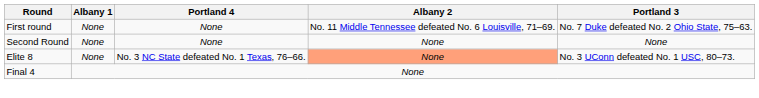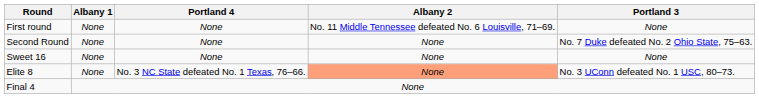First round | Portland 3: No. 7 Duke defeated No. 2 Ohio State, 75–63. -> None
Second Round | Portland 3: None -> No. 7 Duke defeated No. 2 Ohio State, 75–63.
+ row: Sweet 16 | None | None | None | None
